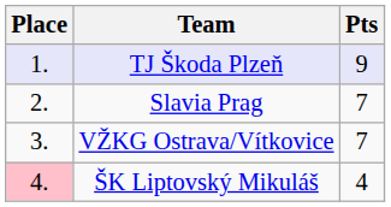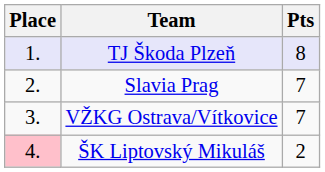TJ Škoda Plzeň | Pts: 9 -> 8
ŠK Liptovský Mikuláš | Pts: 4 -> 2
